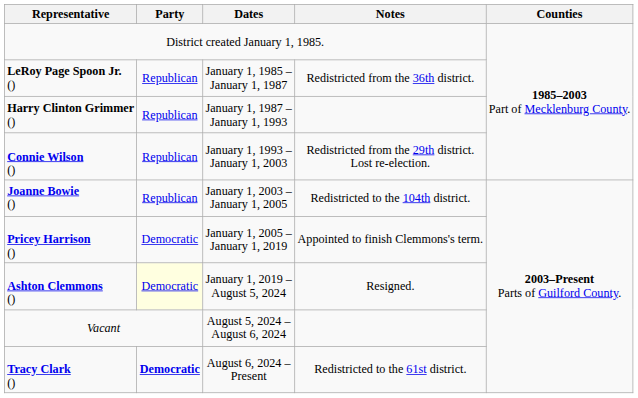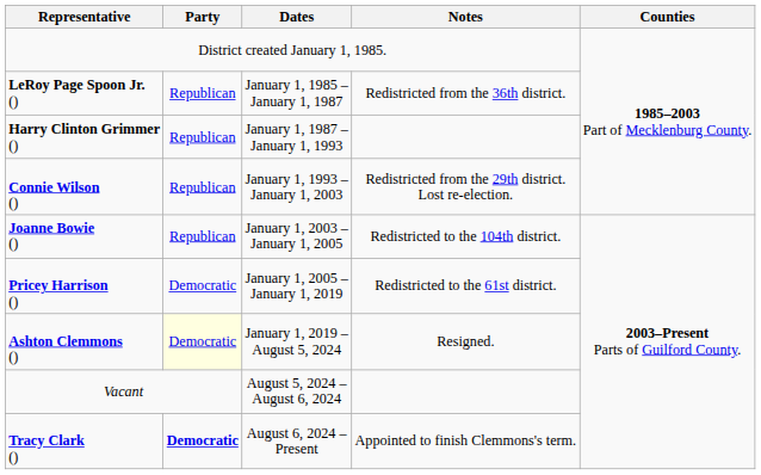Pricey Harrison () | Notes: Appointed to finish Clemmons's term. -> Redistricted to the 61st district.
Tracy Clark () | Notes: Redistricted to the 61st district. -> Appointed to finish Clemmons's term.
